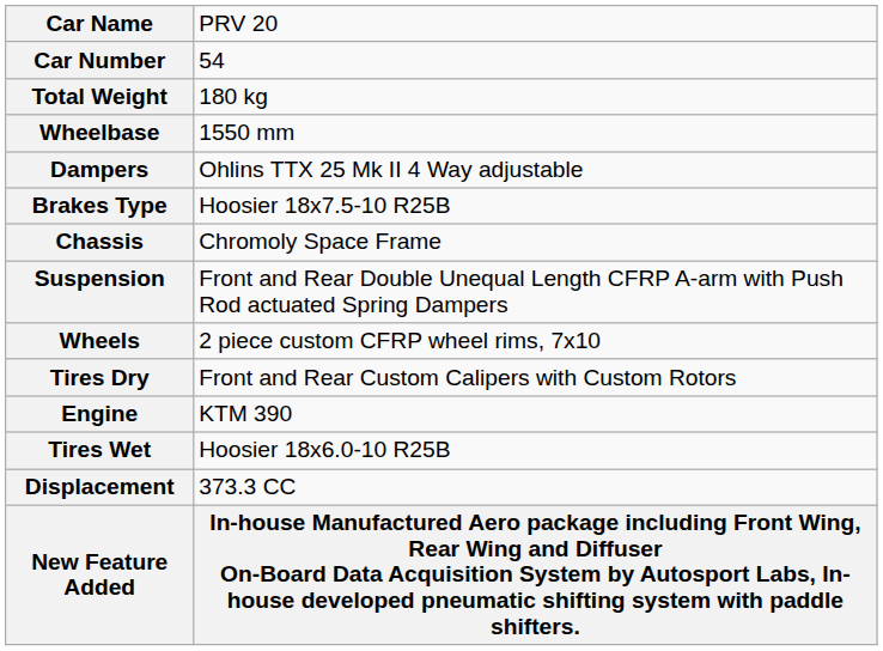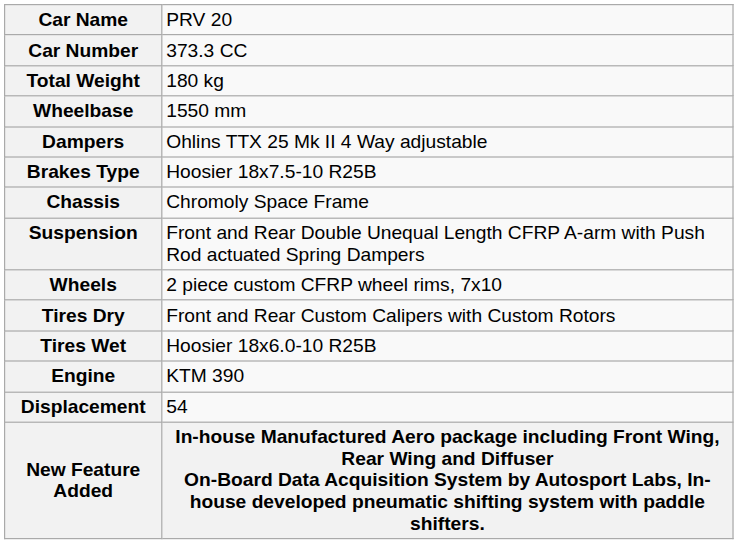Car Number | column 2: 54 -> 373.3 CC
rows swapped: Tires Wet <-> Engine
Displacement | column 2: 373.3 CC -> 54
